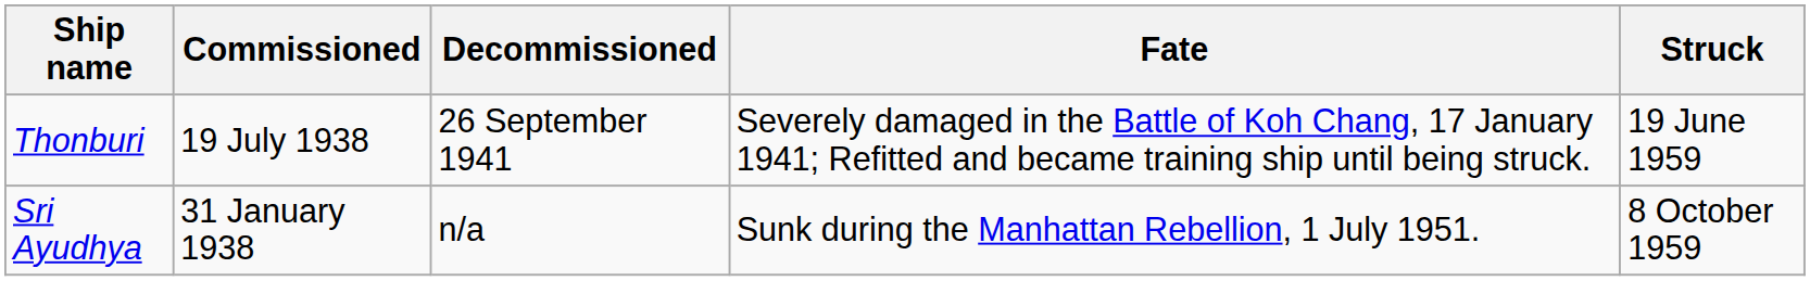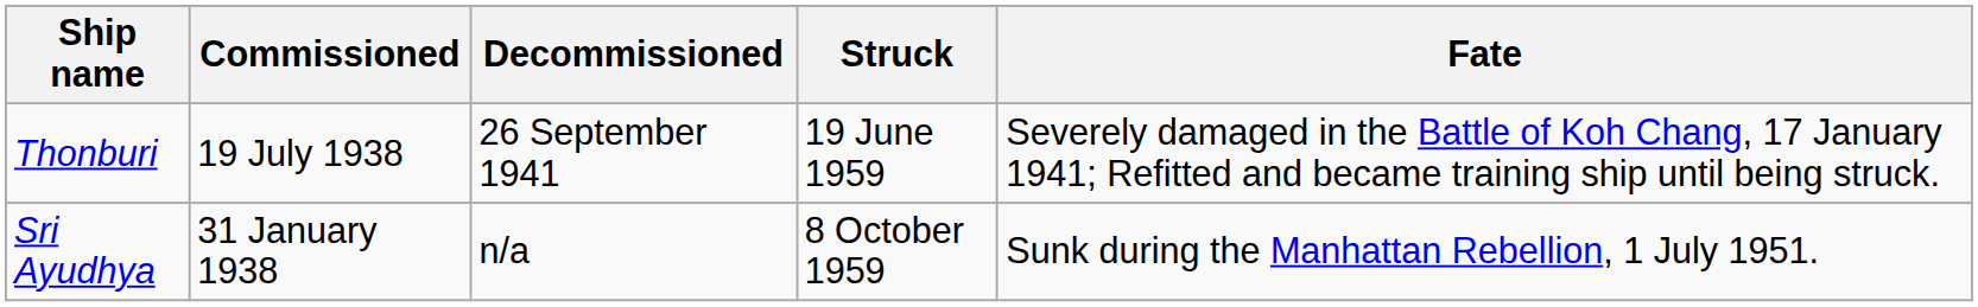columns swapped: Struck <-> Fate
